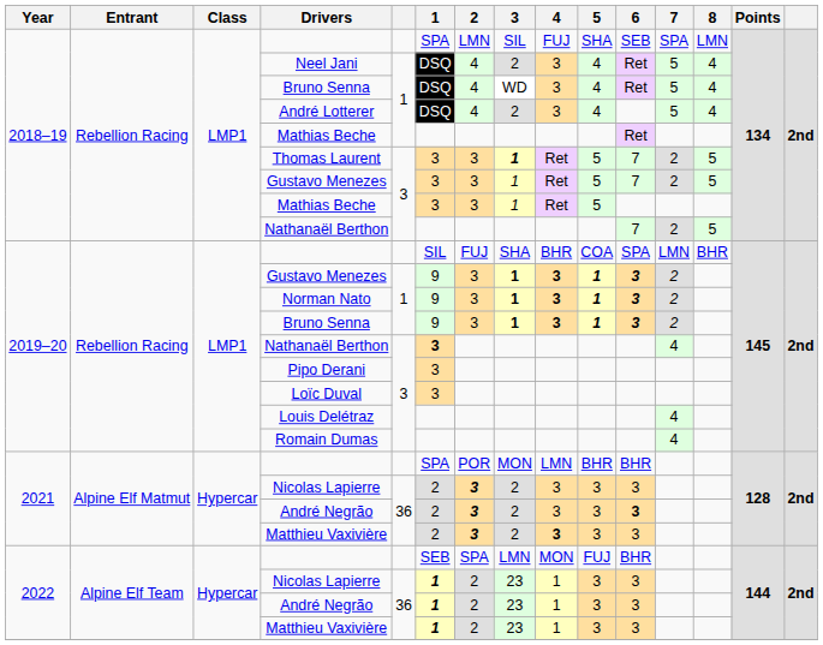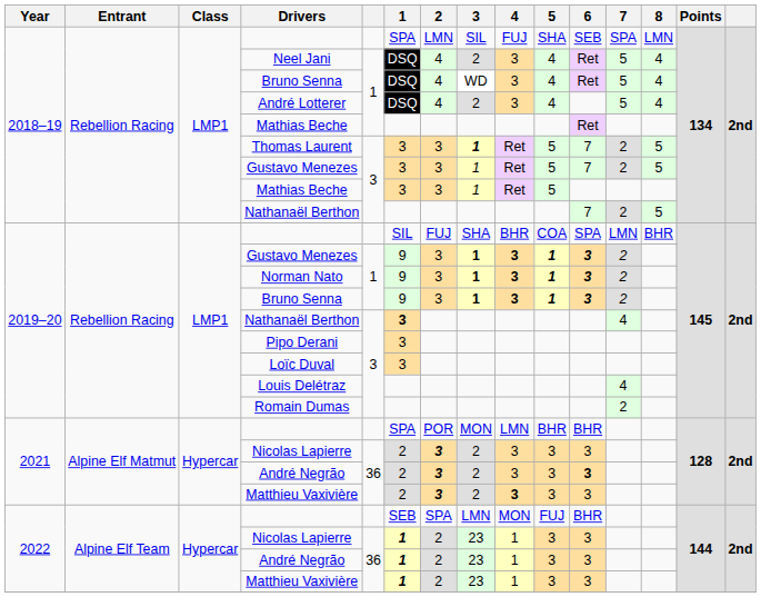Romain Dumas | 7: 4 -> 2
